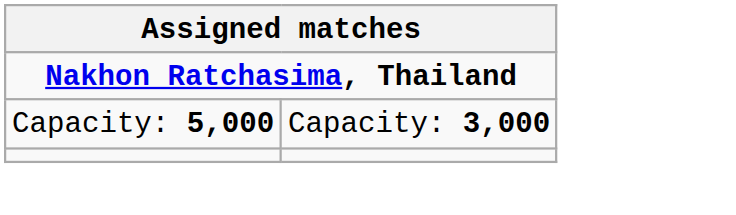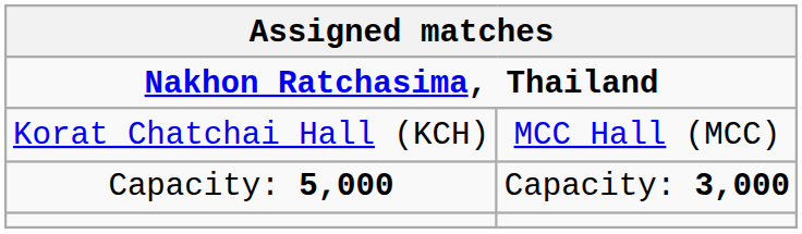+ row: Korat Chatchai Hall (KCH) | MCC Hall (MCC)
